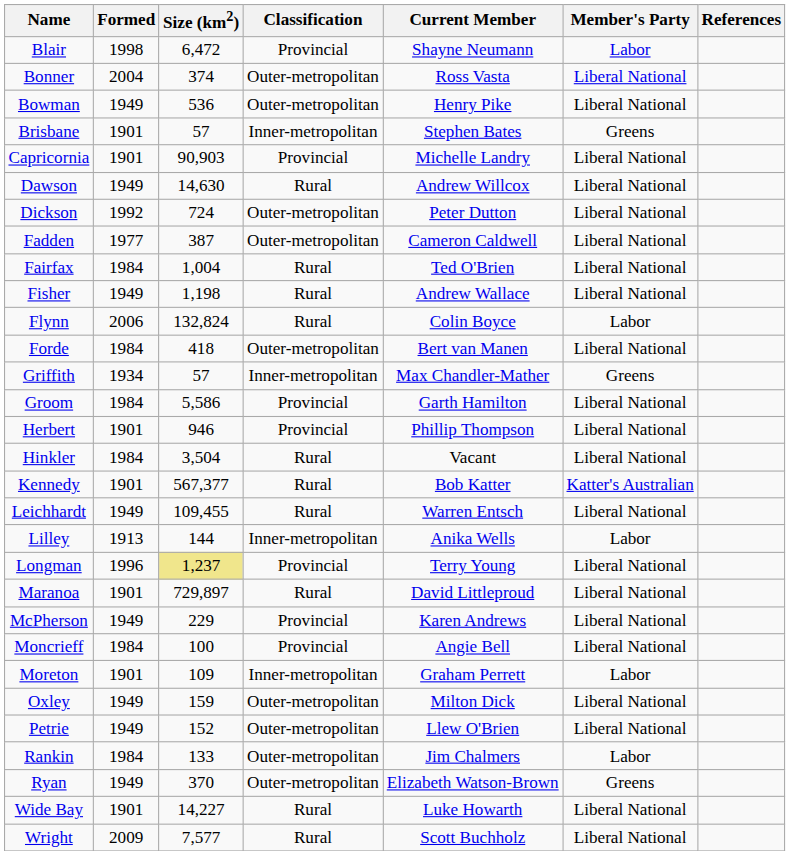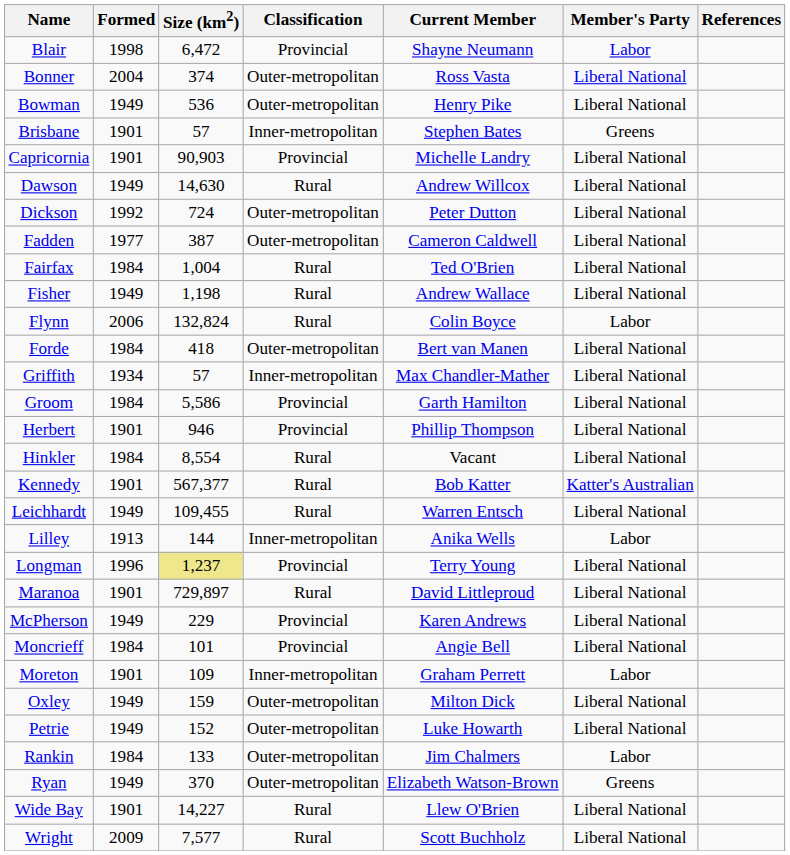Griffith | Member's Party: Greens -> Liberal National
Hinkler | Size (km2): 3,504 -> 8,554
Moncrieff | Size (km2): 100 -> 101
Petrie | Current Member: Llew O'Brien -> Luke Howarth
Wide Bay | Current Member: Luke Howarth -> Llew O'Brien
